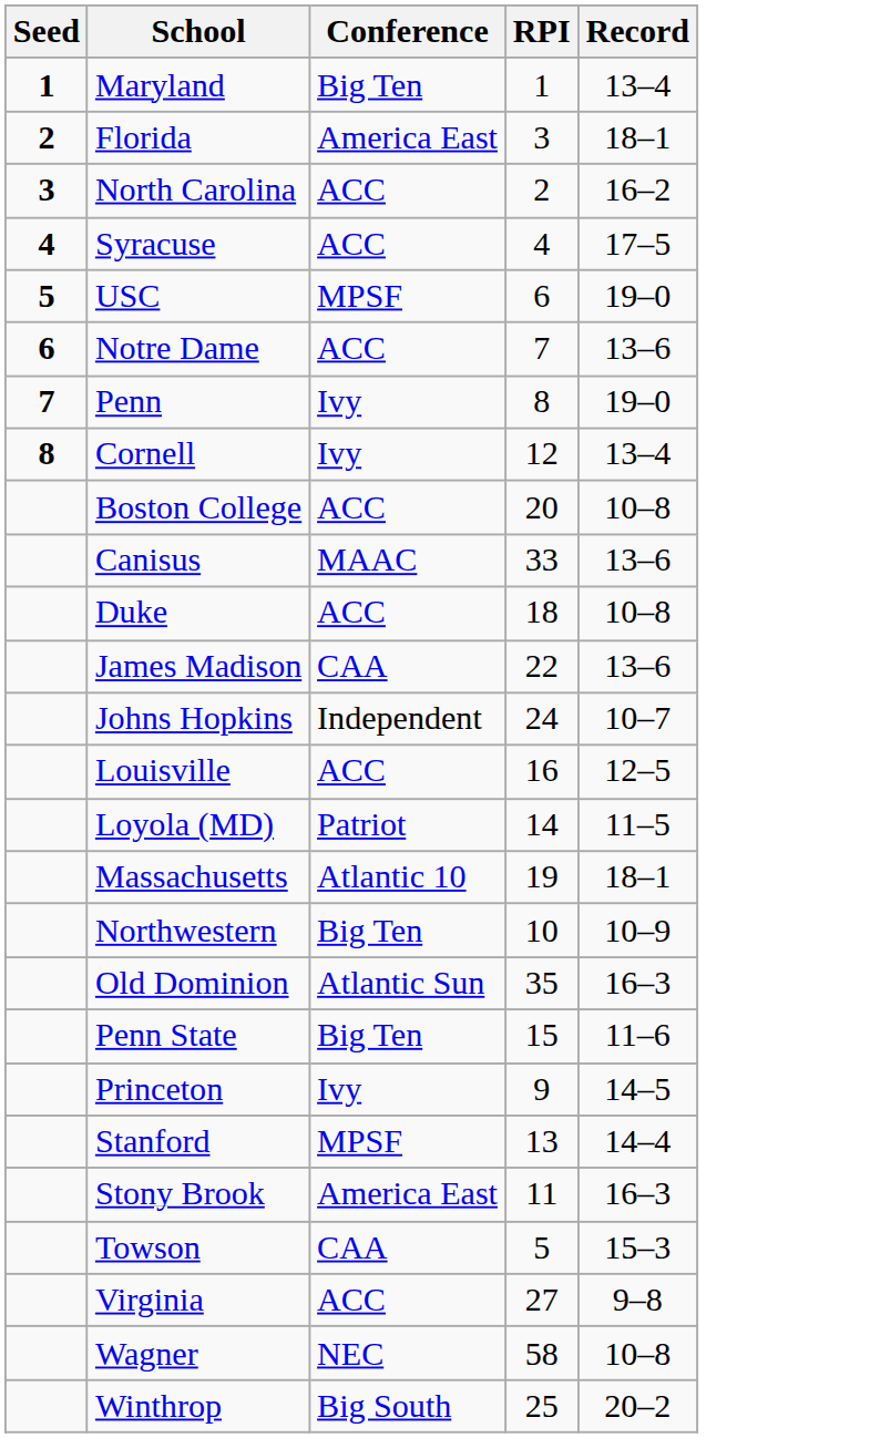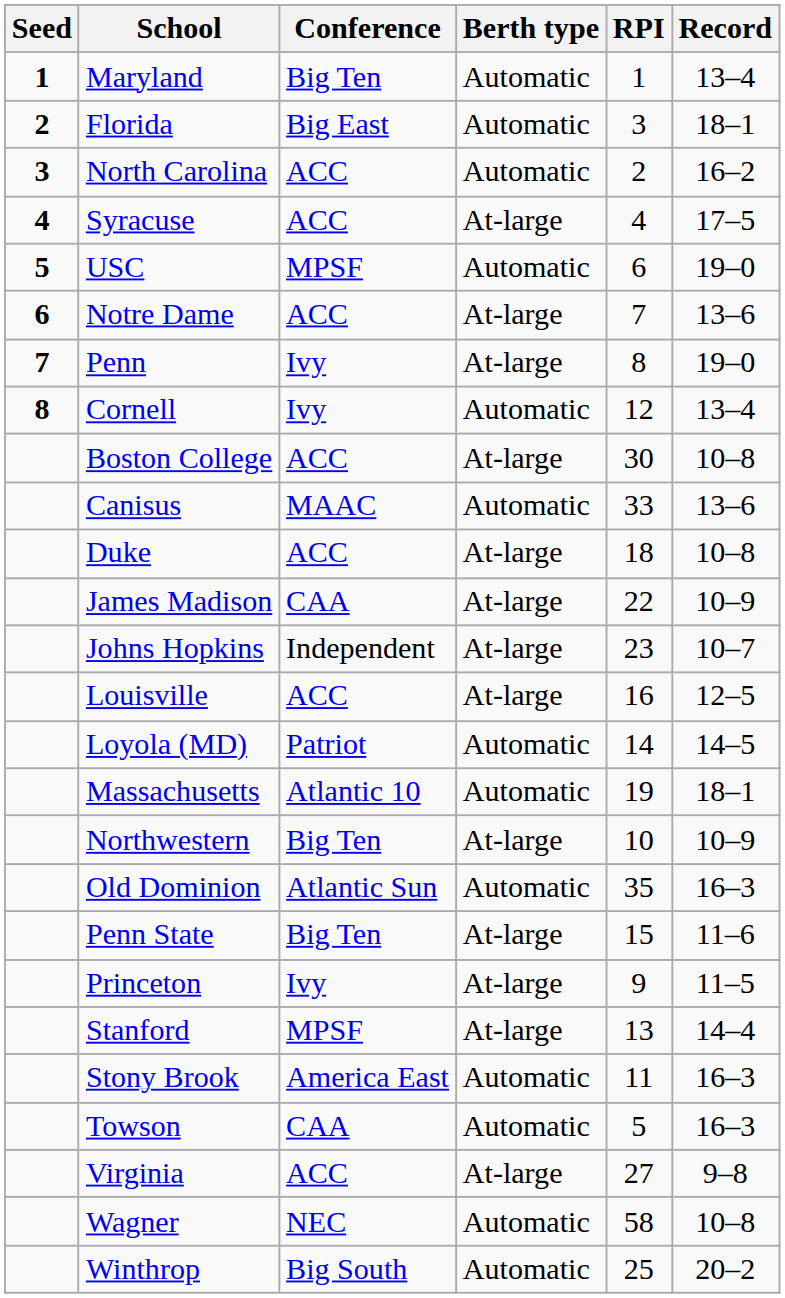+ column: Berth type | Automatic | Automatic | Automatic | At-large | Automatic | At-large | At-large | Automatic | At-large | Automatic | At-large | At-large | At-large | At-large | Automatic | Automatic | At-large | Automatic | At-large | At-large | At-large | Automatic | Automatic | At-large | Automatic | Automatic
Florida | Conference: America East -> Big East
Boston College | RPI: 20 -> 30
James Madison | Record: 13–6 -> 10–9
Johns Hopkins | RPI: 24 -> 23
Loyola (MD) | Record: 11–5 -> 14–5
Princeton | Record: 14–5 -> 11–5
Towson | Record: 15–3 -> 16–3
